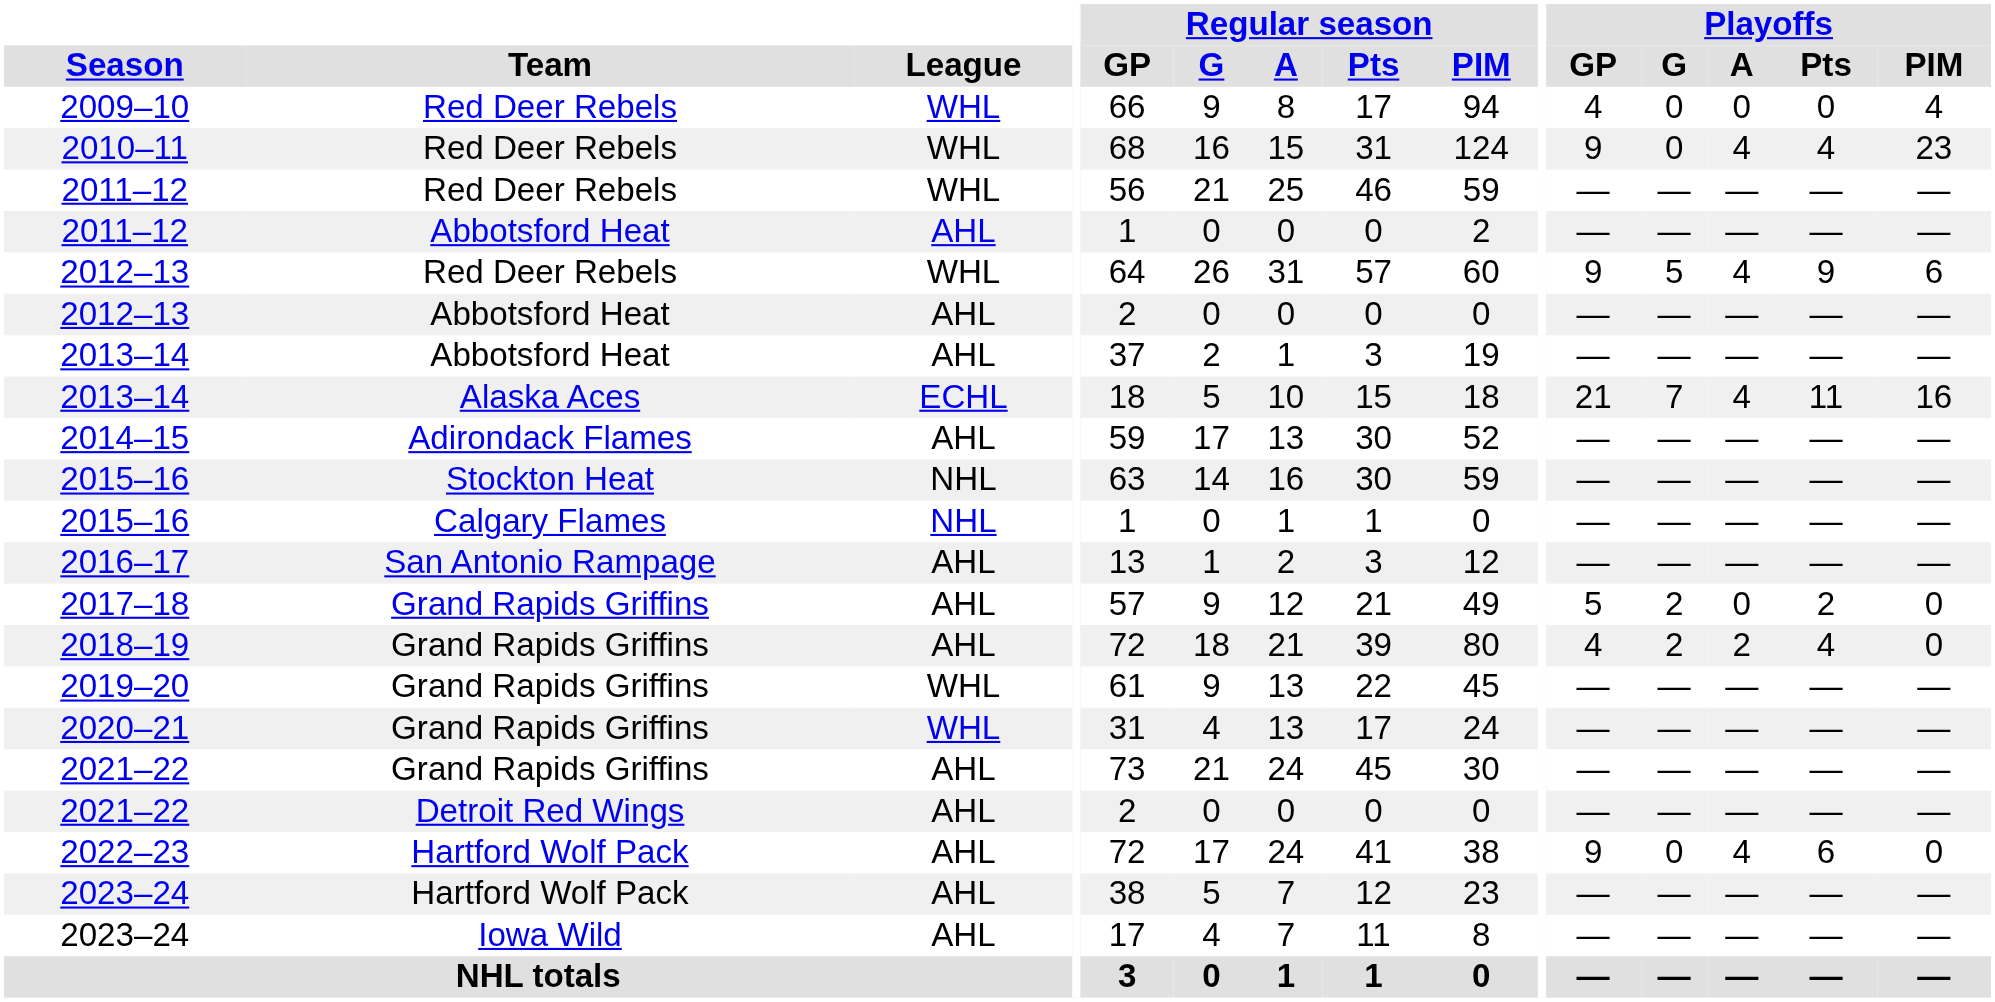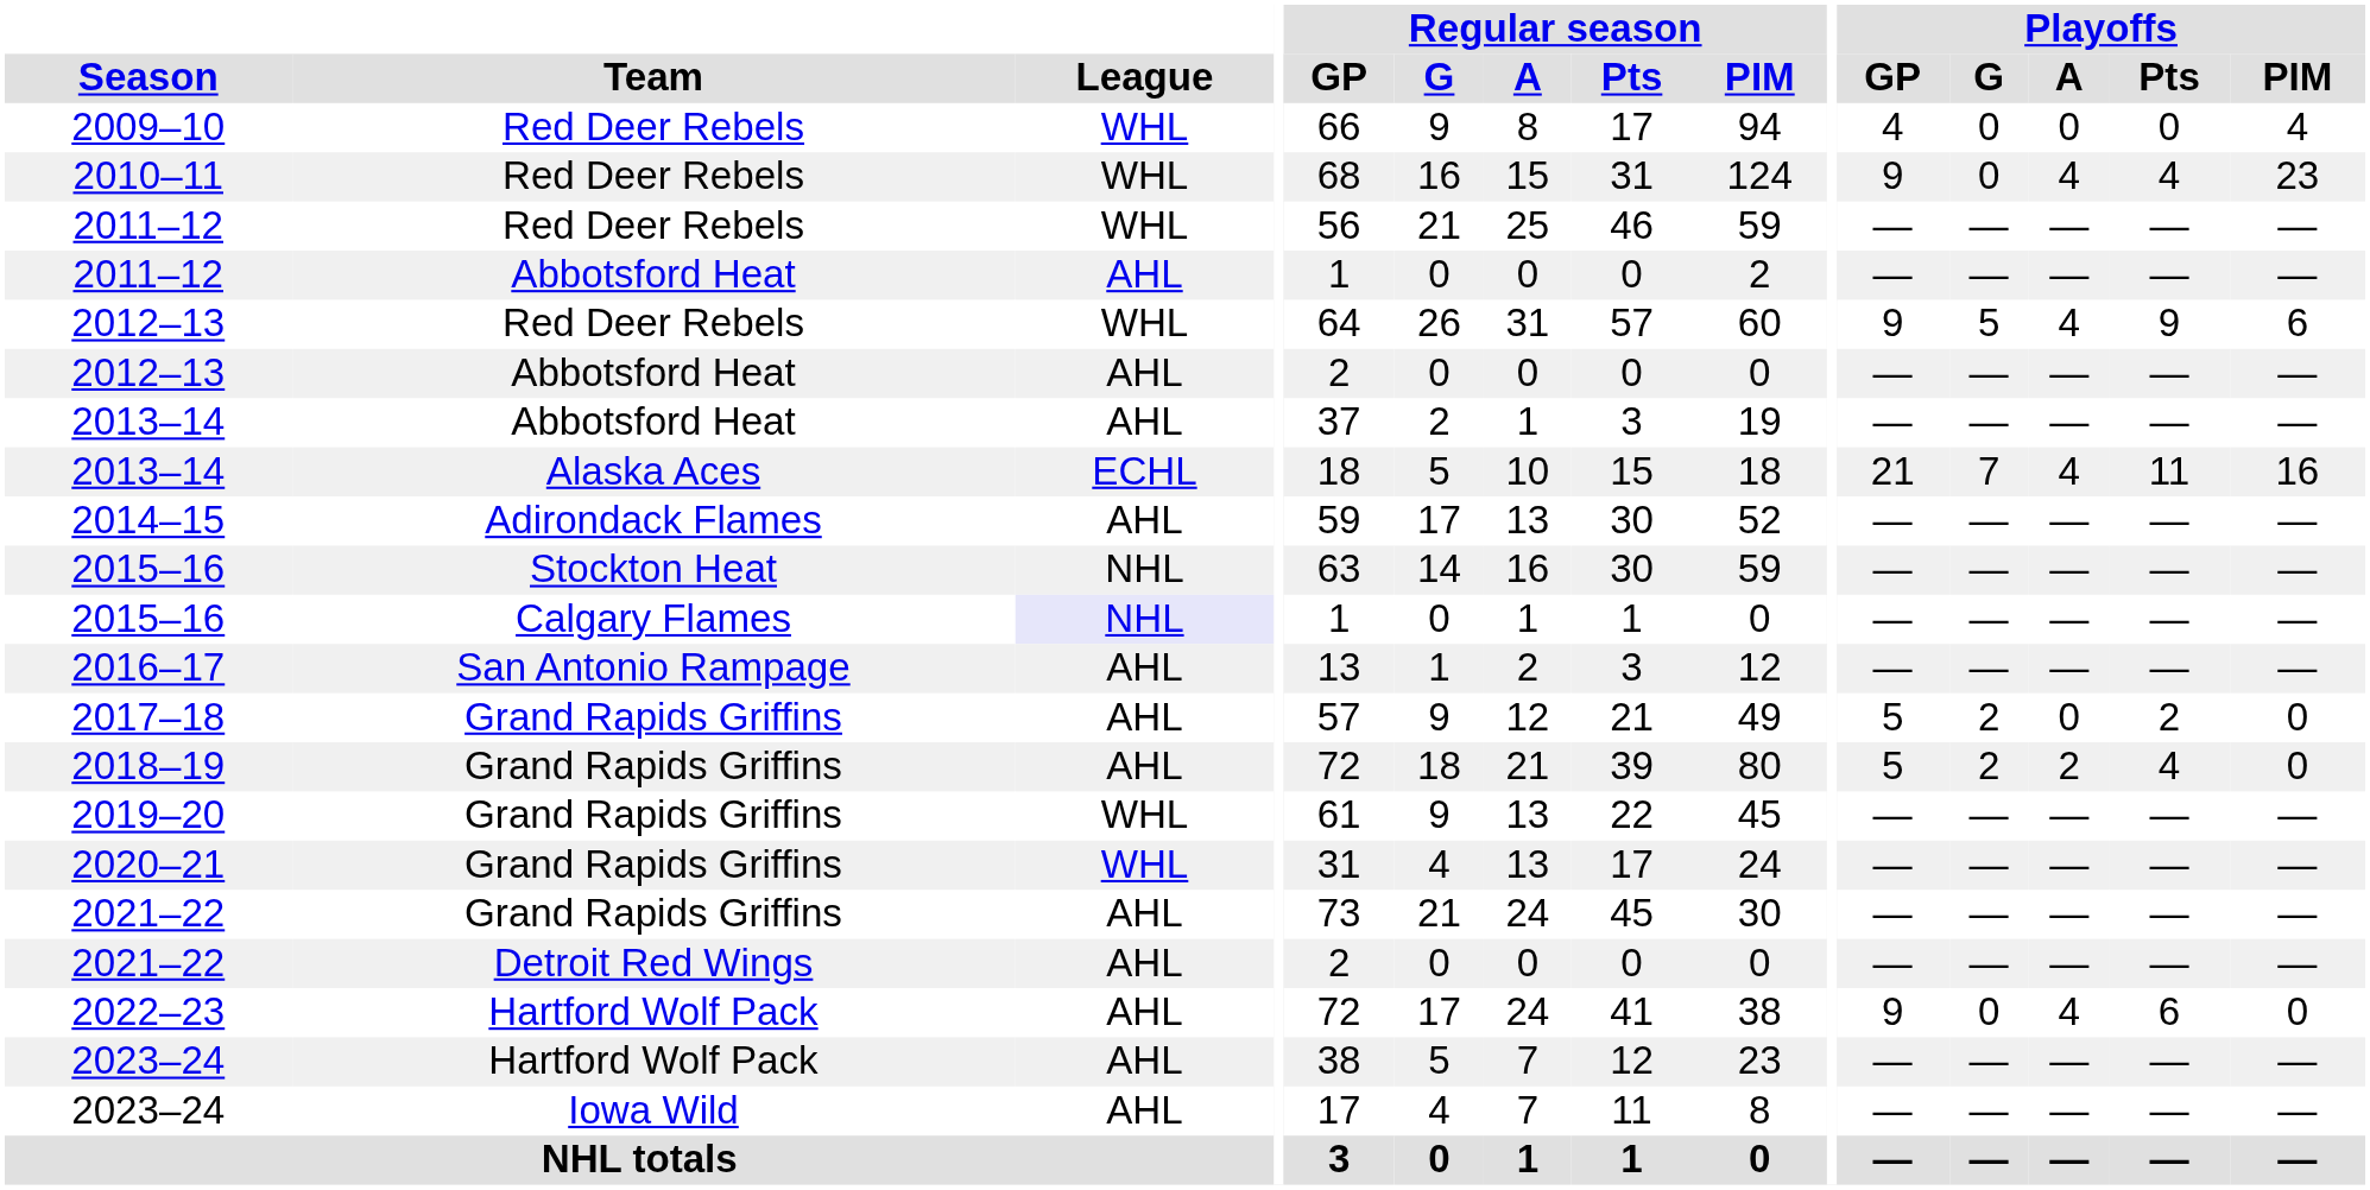2015–16 / Calgary Flames | League: no background -> lavender background
2018–19 | Playoffs / GP: 4 -> 5
